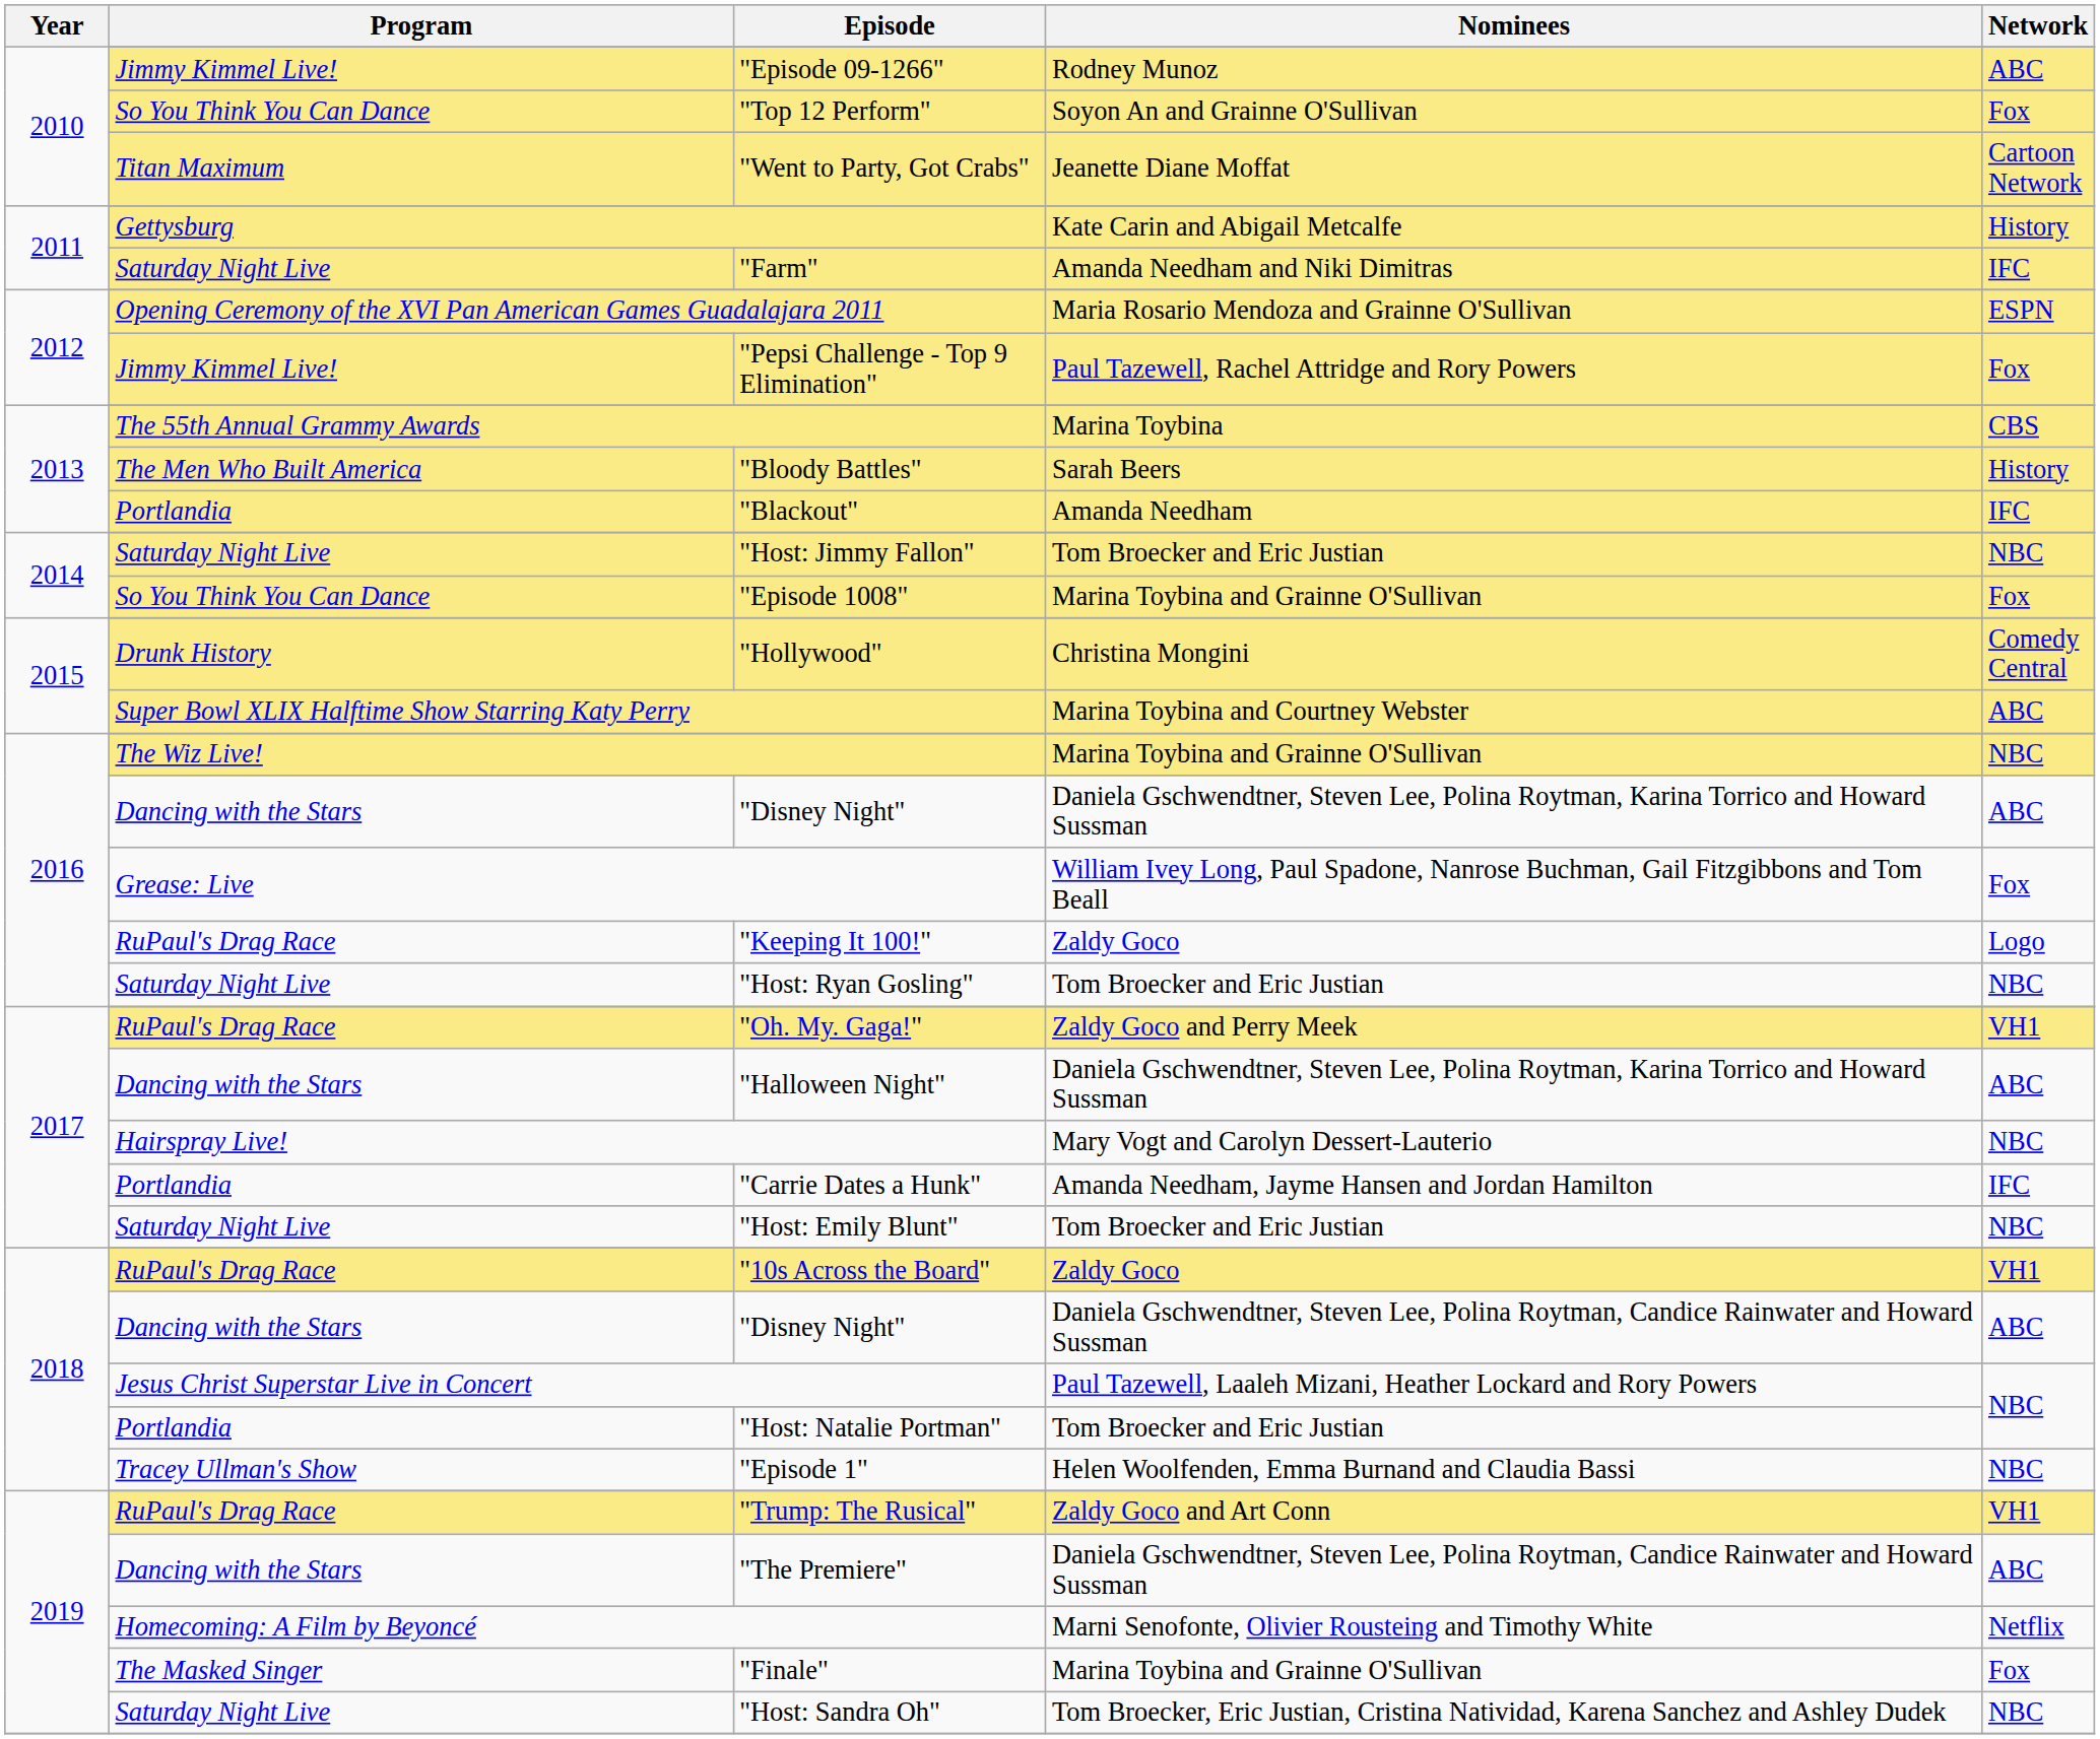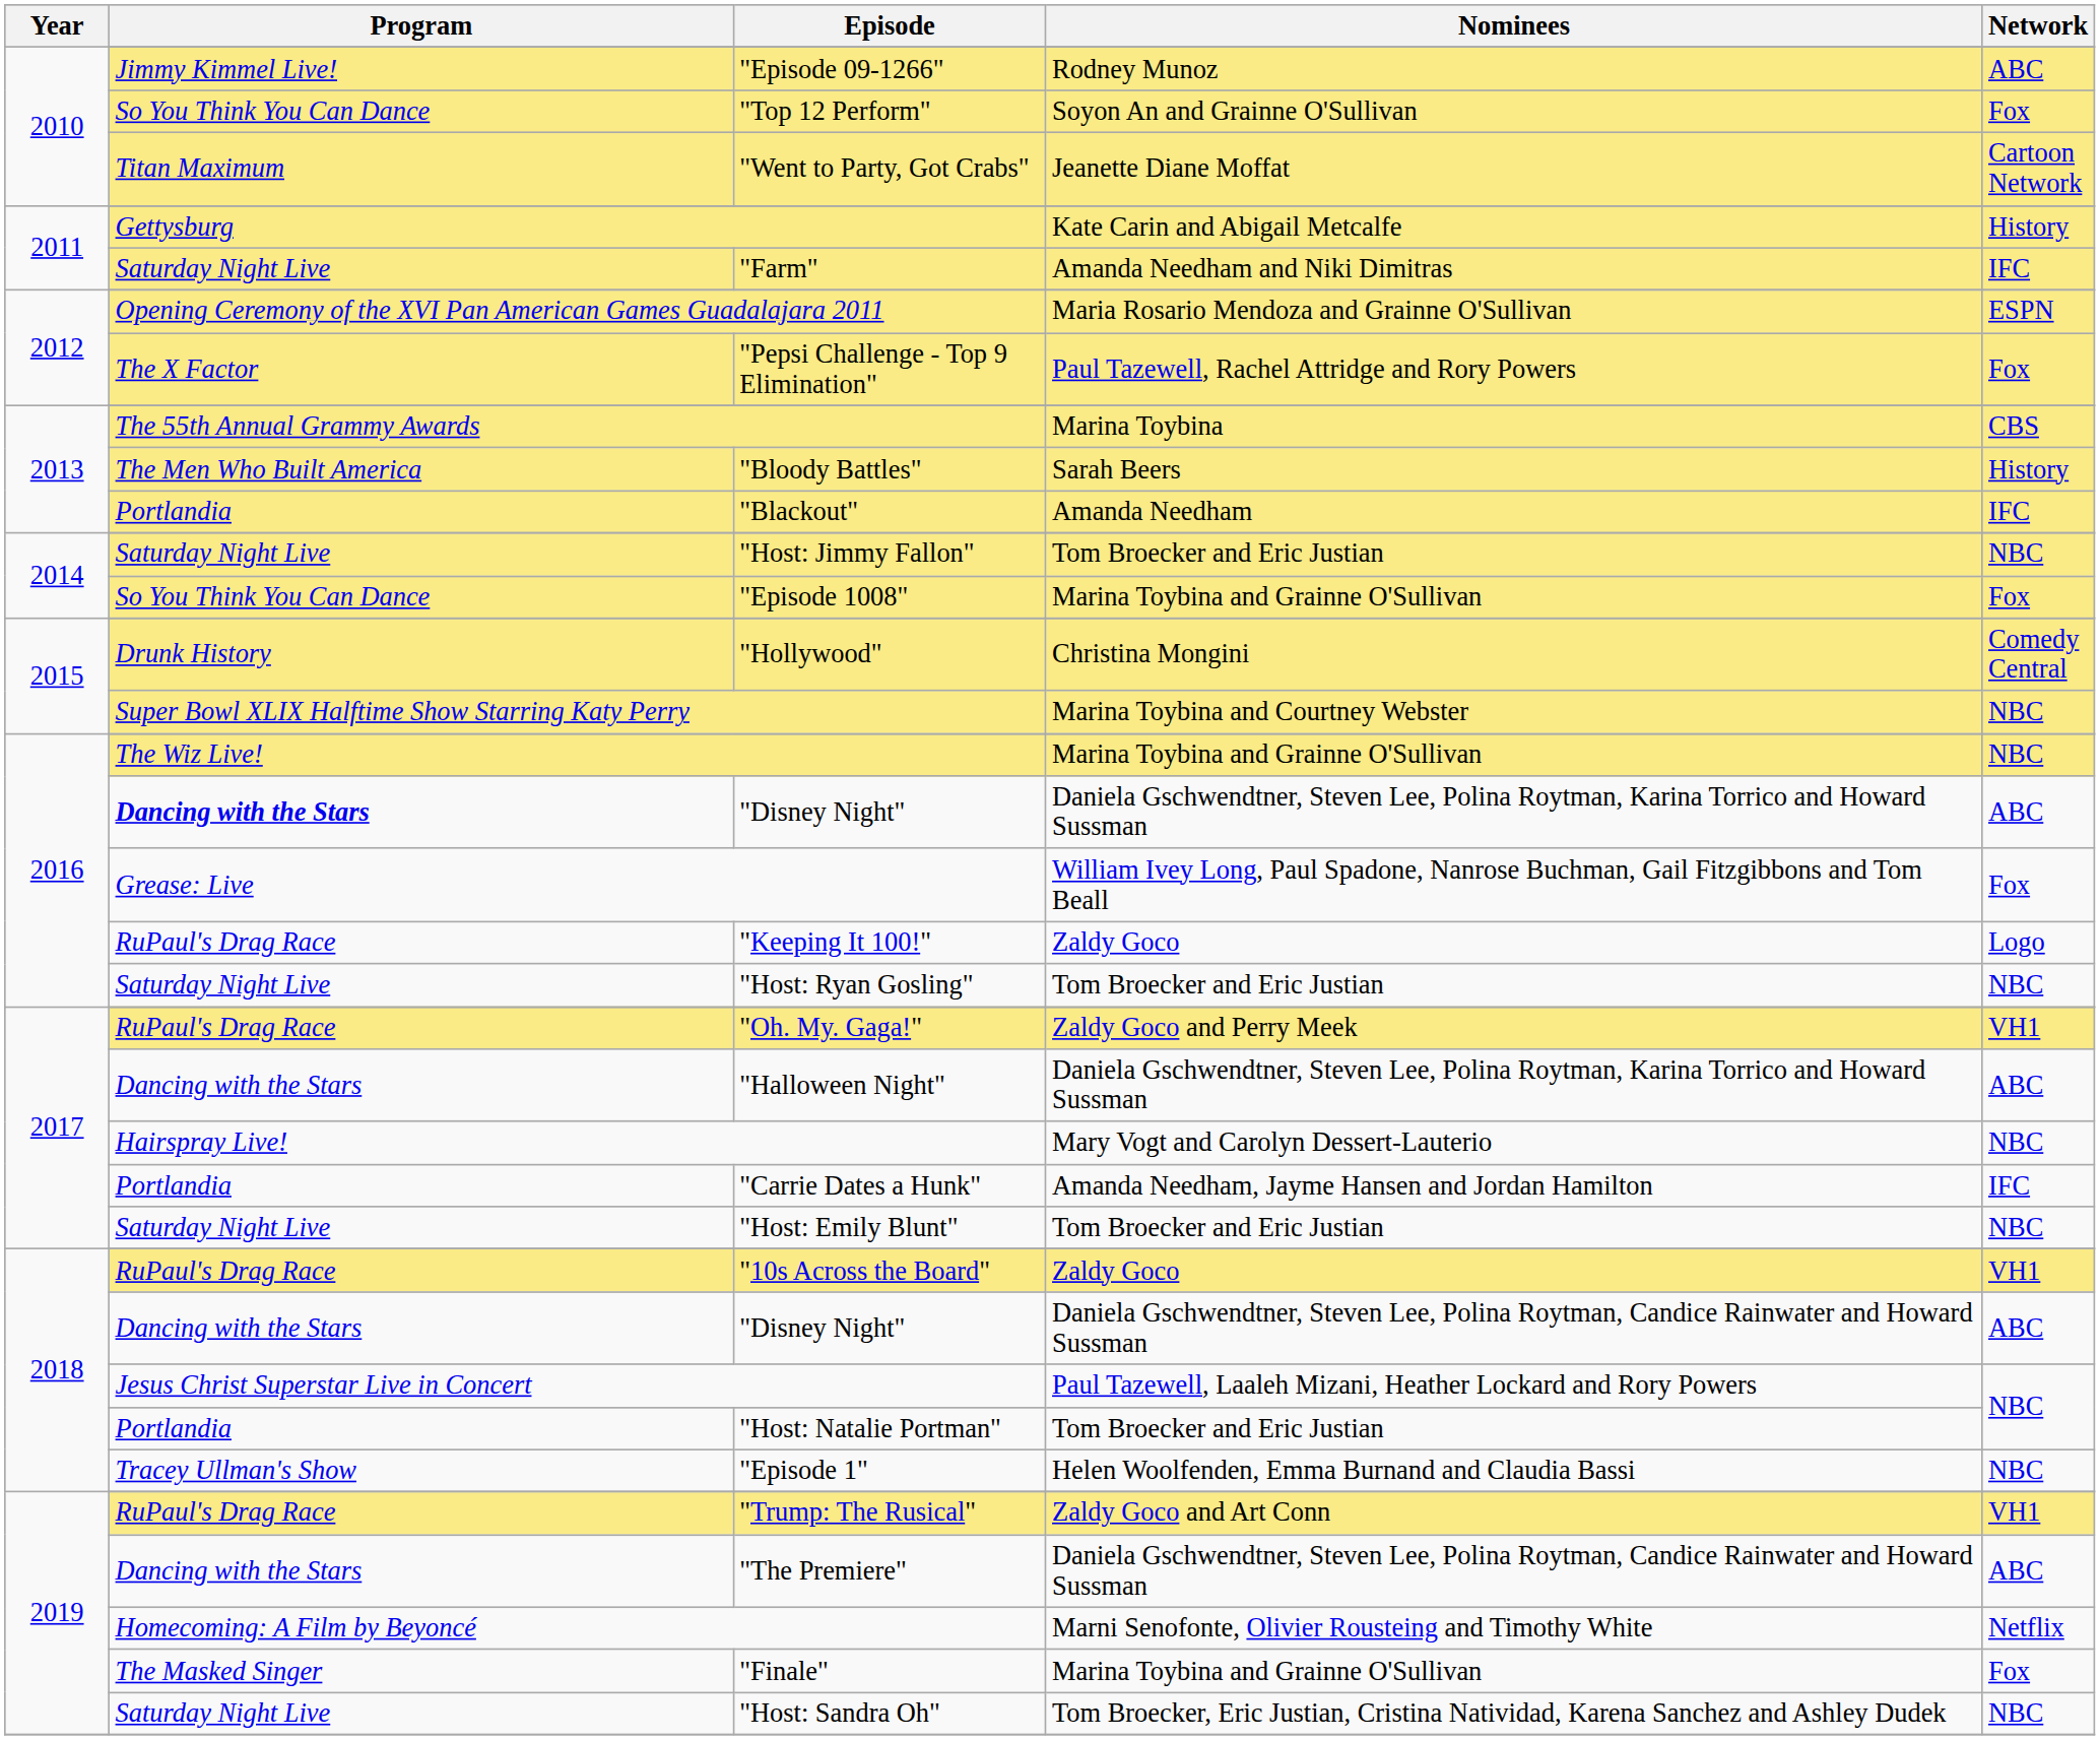"Pepsi Challenge - Top 9 Elimination" | Program: Jimmy Kimmel Live! -> The X Factor
Super Bowl XLIX Halftime Show Starring Katy Perry | Network: ABC -> NBC
2016 / "Disney Night" | Program: normal -> bold
